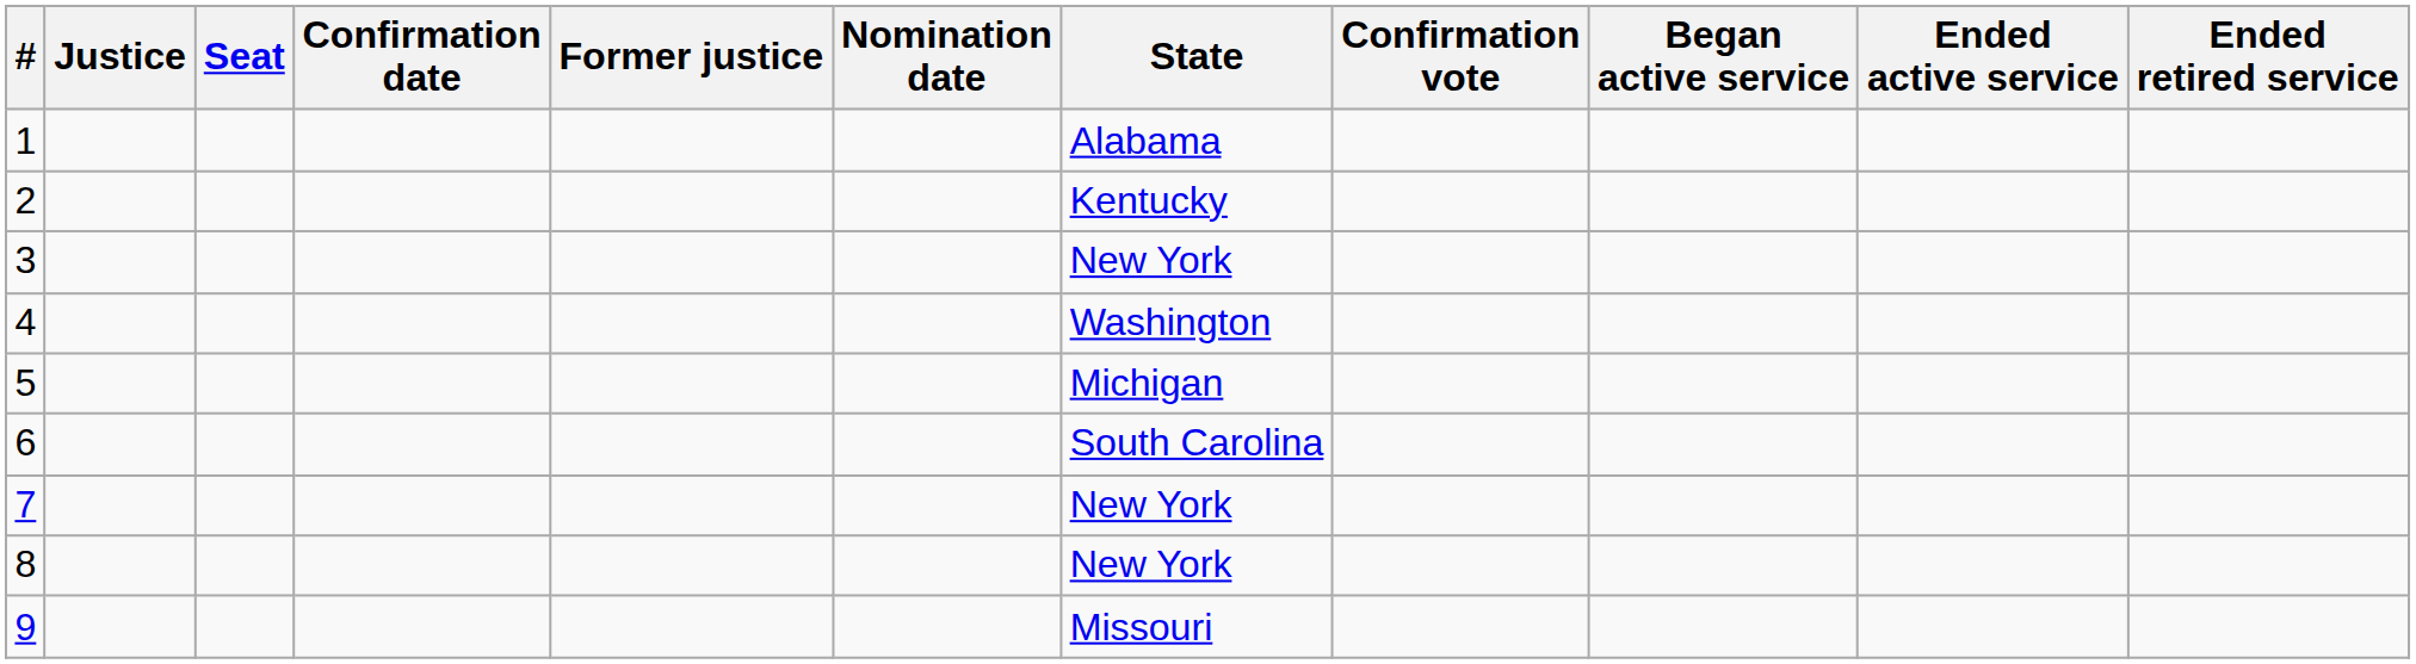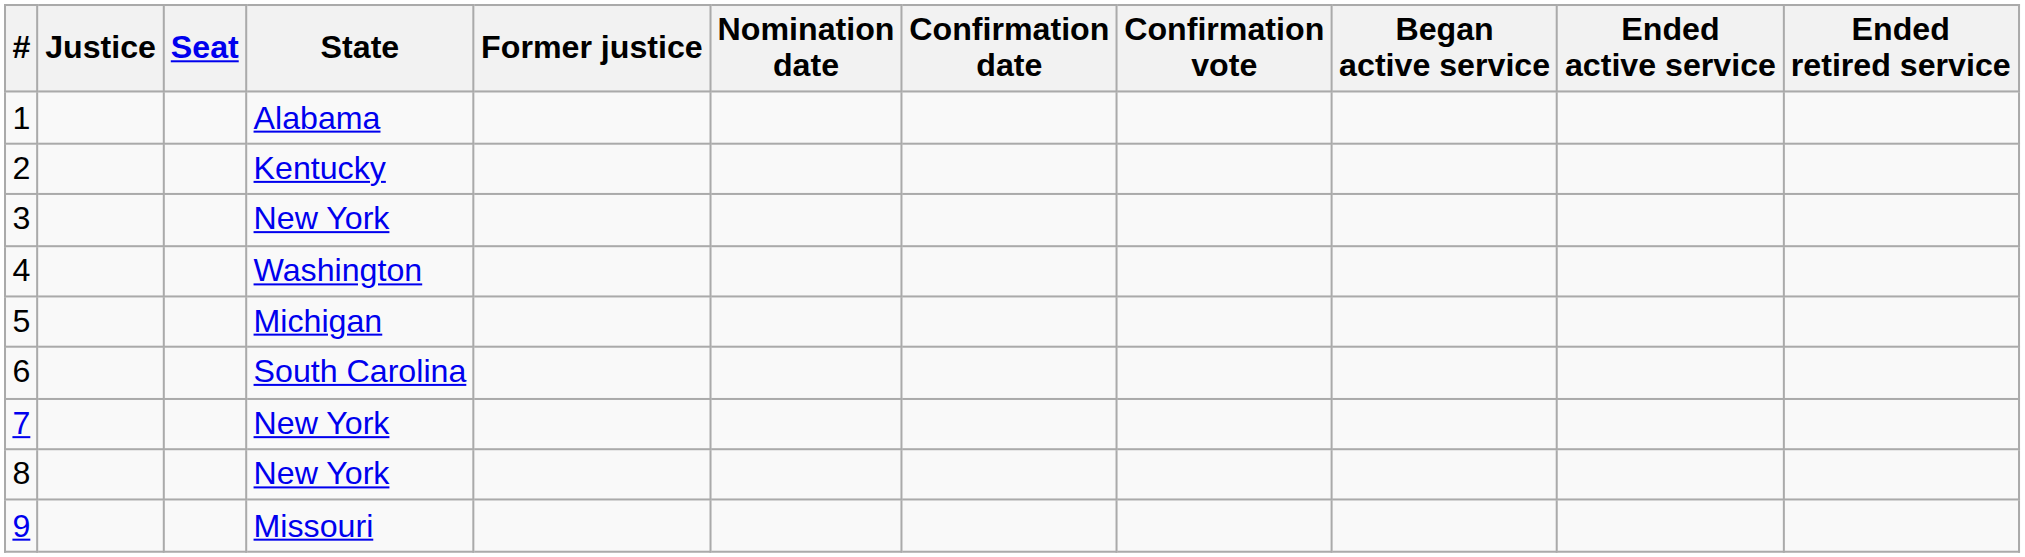columns swapped: State <-> Confirmation date
